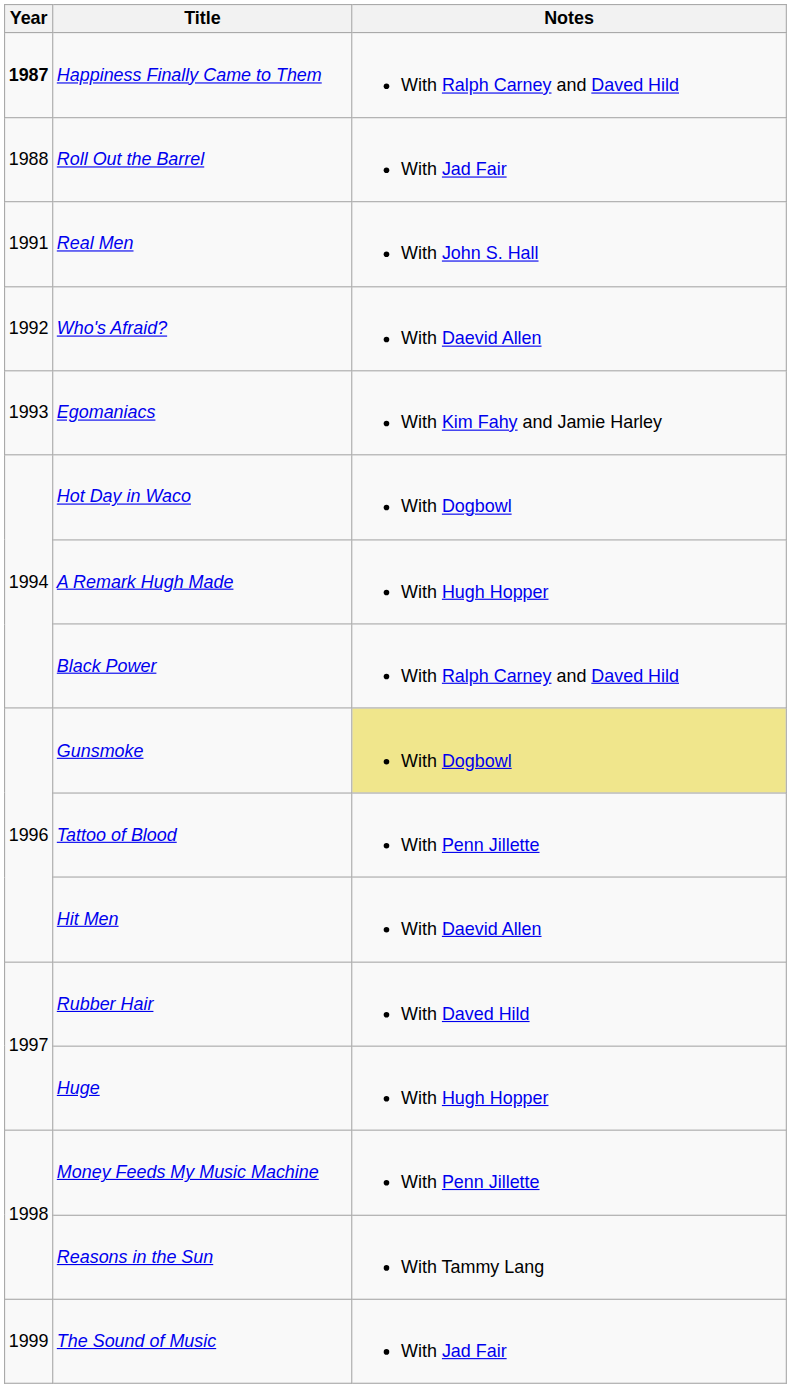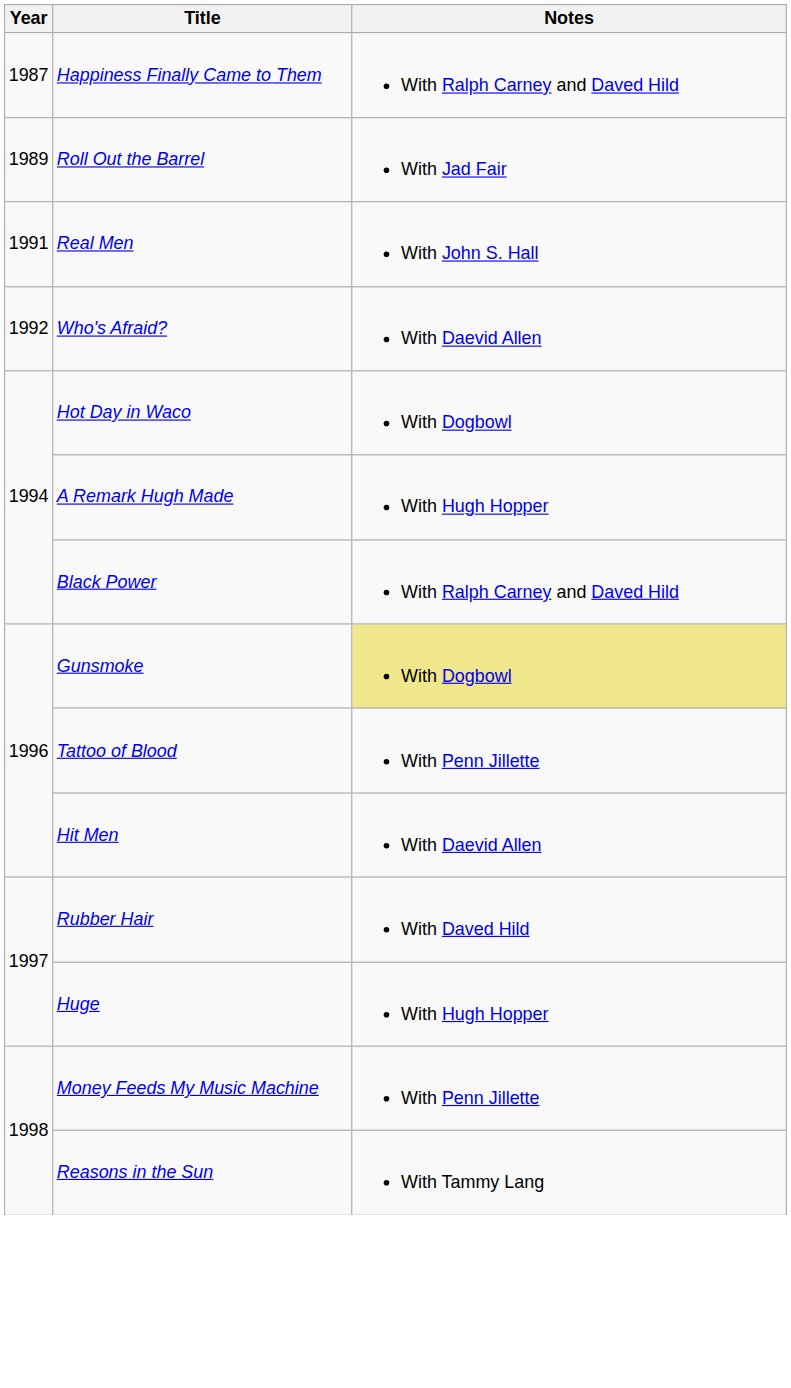Happiness Finally Came to Them | Year: bold -> normal
Roll Out the Barrel | Year: 1988 -> 1989
- row: 1993 | Egomaniacs | With Kim Fahy and Jamie Harley
- row: 1999 | The Sound of Music | With Jad Fair
